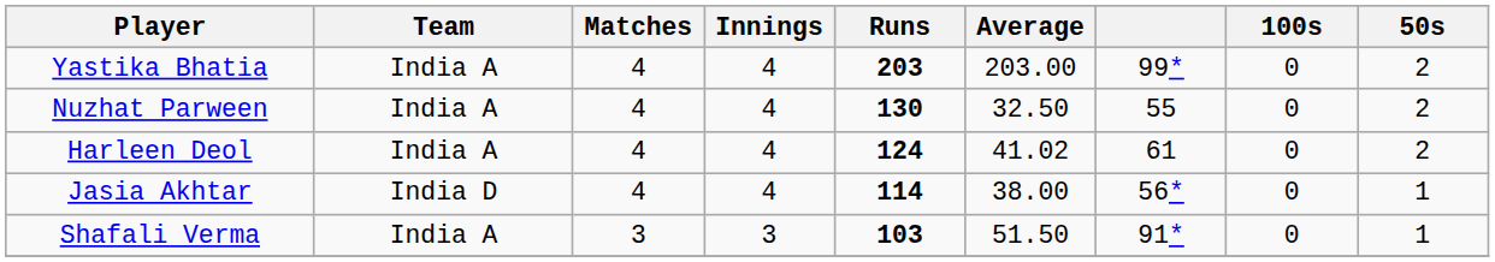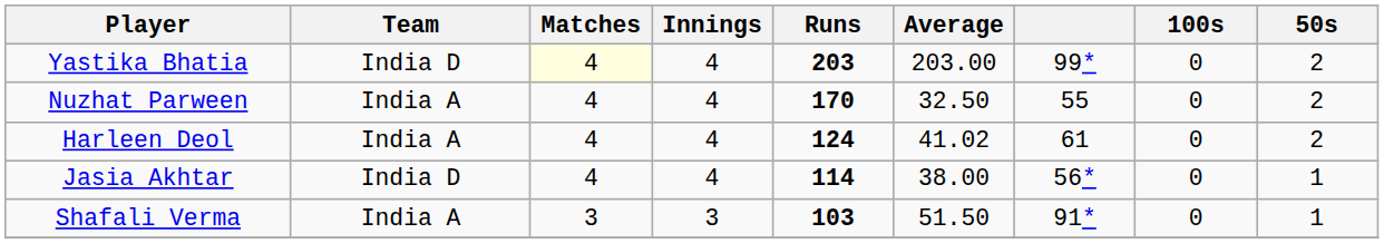Yastika Bhatia | Team: India A -> India D
Yastika Bhatia | Matches: no background -> lightyellow background
Nuzhat Parween | Runs: 130 -> 170
